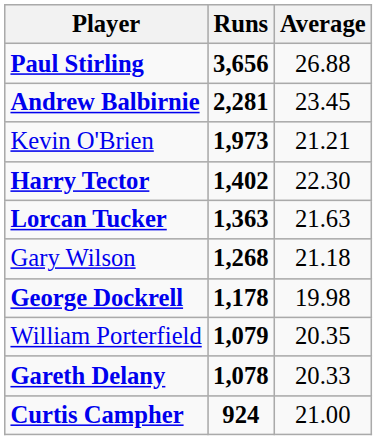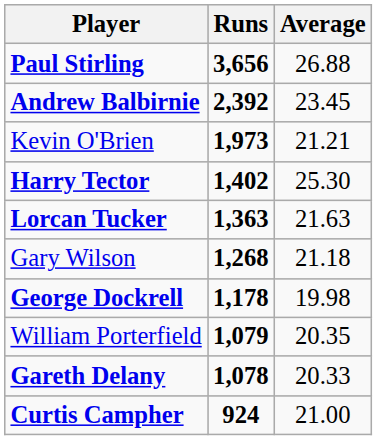Andrew Balbirnie | Runs: 2,281 -> 2,392
Harry Tector | Average: 22.30 -> 25.30
